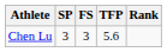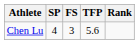Chen Lu | SP: 3 -> 4
